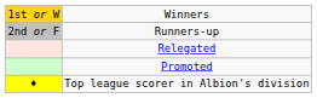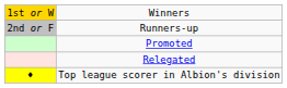rows swapped: Promoted <-> Relegated
